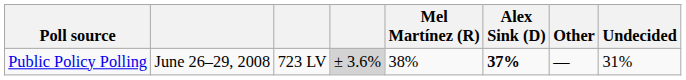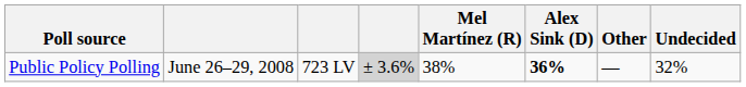Public Policy Polling | Alex Sink (D): 37% -> 36%
Public Policy Polling | Undecided: 31% -> 32%
